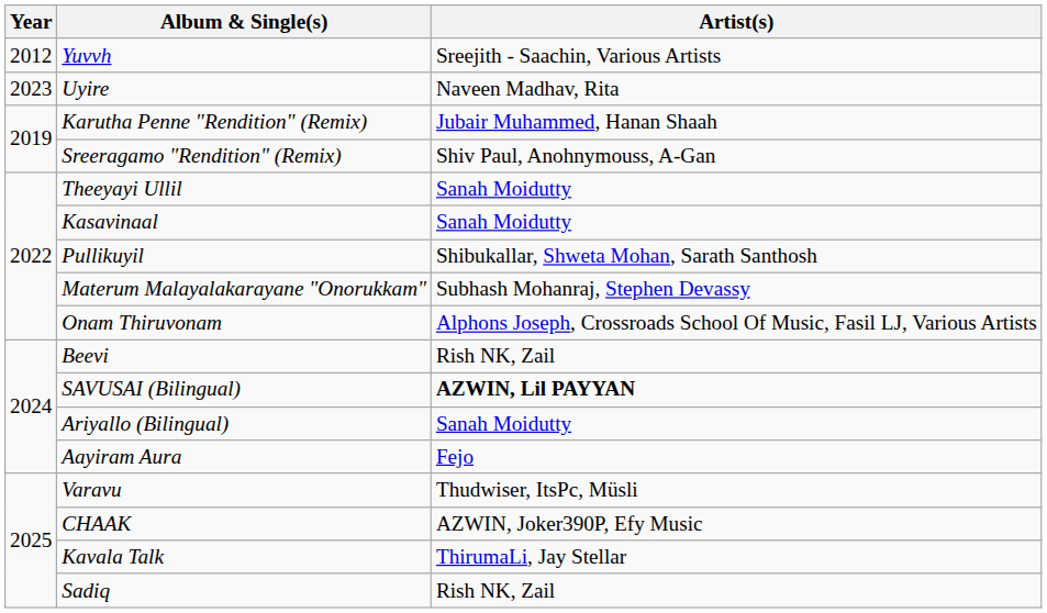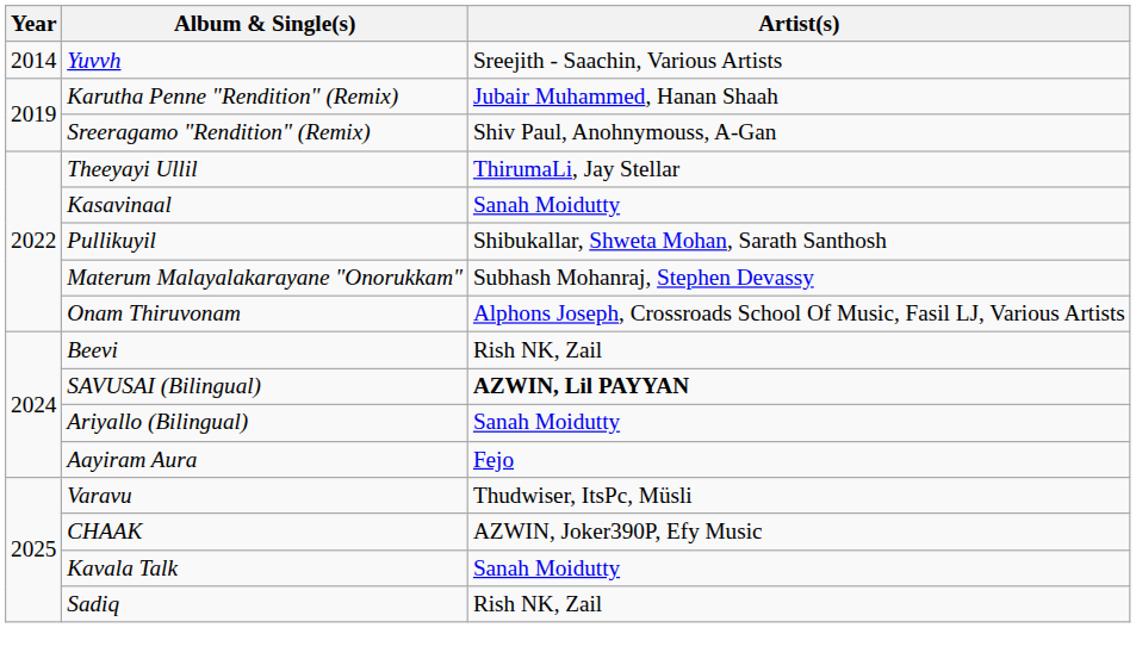Yuvvh | Year: 2012 -> 2014
- row: 2023 | Uyire | Naveen Madhav, Rita
Theeyayi Ullil | Artist(s): Sanah Moidutty -> ThirumaLi, Jay Stellar
Kavala Talk | Artist(s): ThirumaLi, Jay Stellar -> Sanah Moidutty
